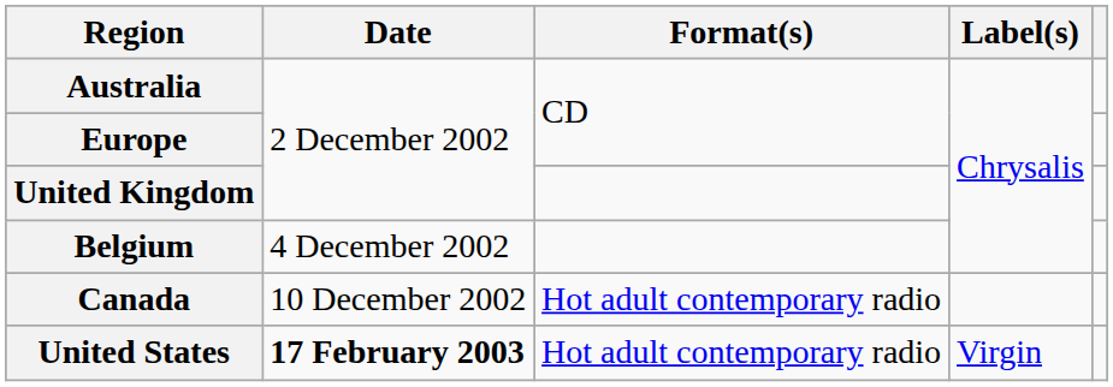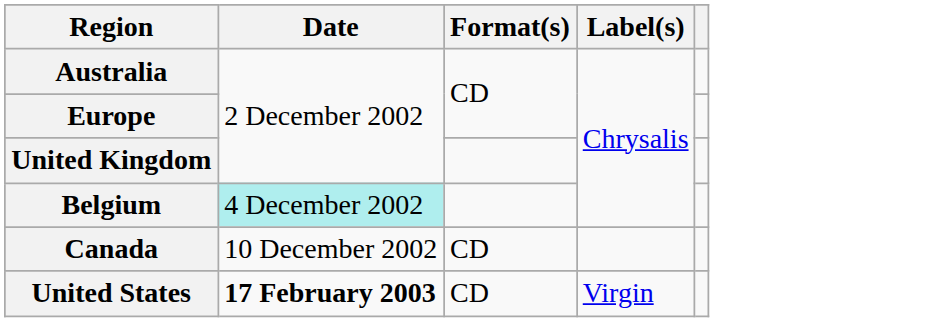Belgium | Date: no background -> paleturquoise background
Canada | Format(s): Hot adult contemporary radio -> CD
United States | Format(s): Hot adult contemporary radio -> CD
